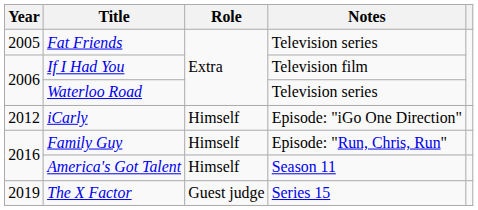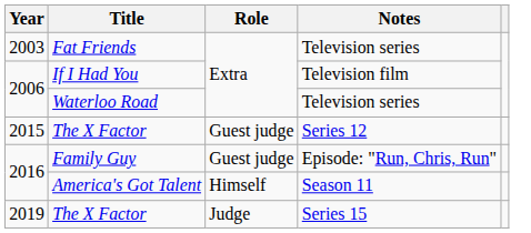Fat Friends | Year: 2005 -> 2003
- row: 2012 | iCarly | Himself | Episode: "iGo One Direction"
+ row: 2015 | The X Factor | Guest judge | Series 12
Family Guy | Role: Himself -> Guest judge
The X Factor / Series 15 | Role: Guest judge -> Judge
